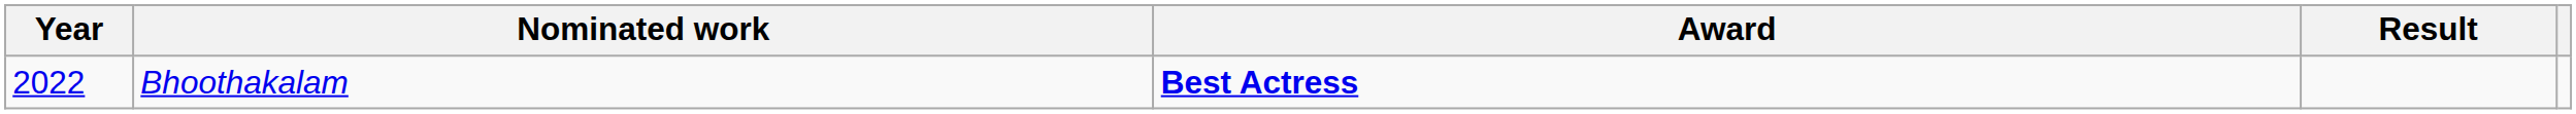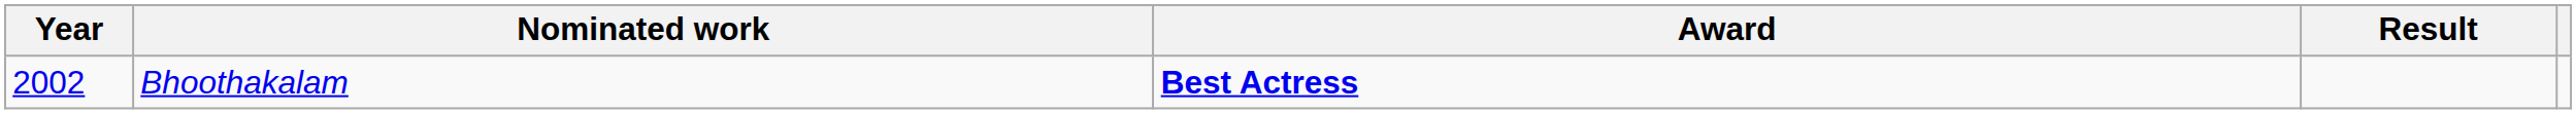Bhoothakalam | Year: 2022 -> 2002
